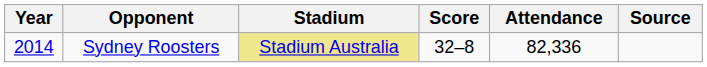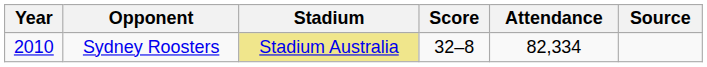Sydney Roosters | Year: 2014 -> 2010
Sydney Roosters | Attendance: 82,336 -> 82,334
